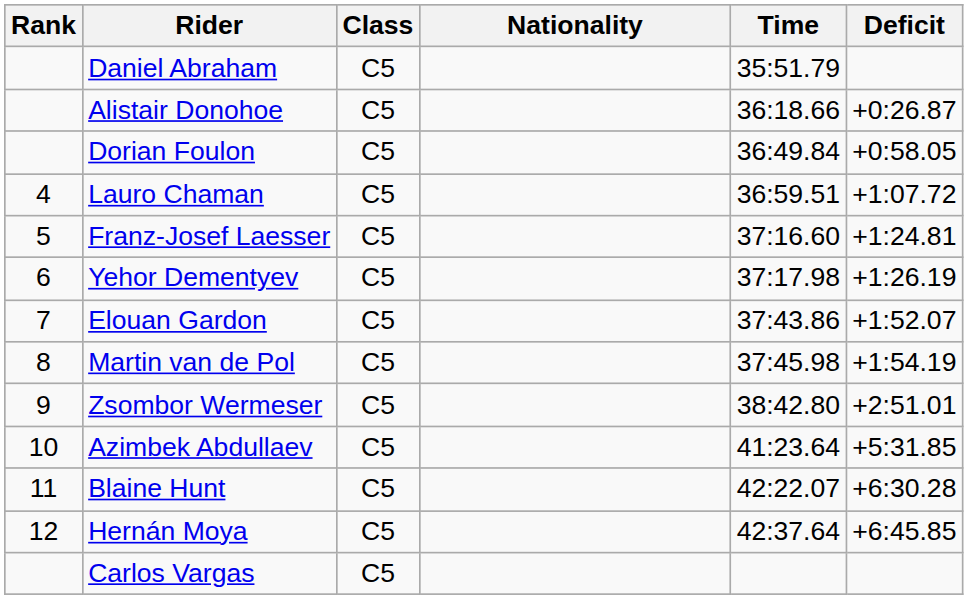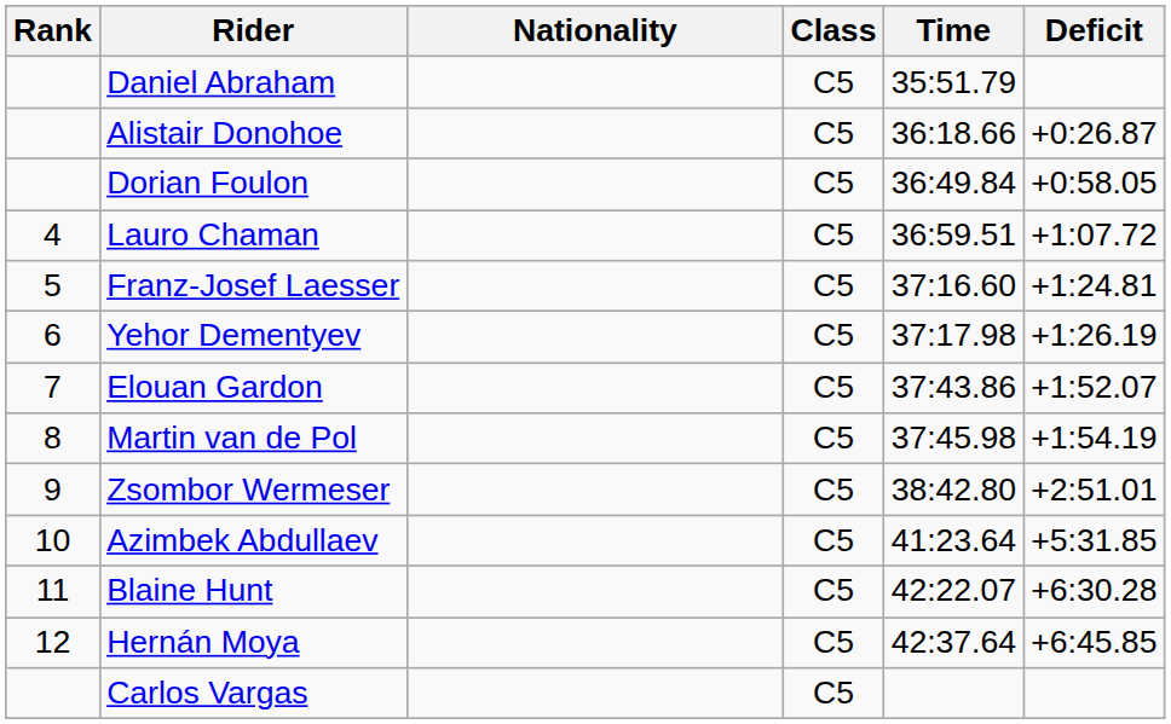columns swapped: Nationality <-> Class
